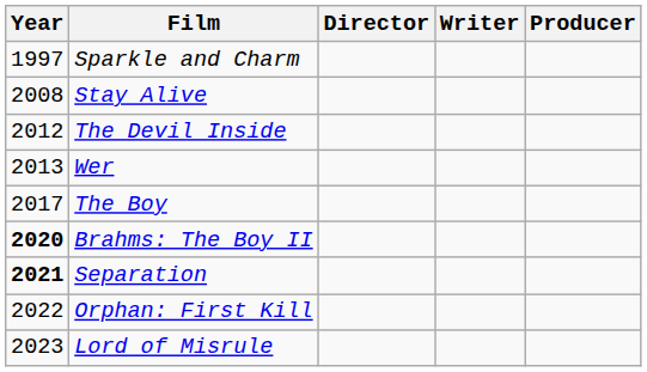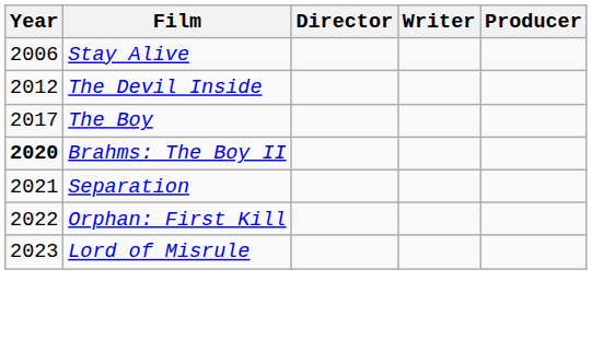- row: 1997 | Sparkle and Charm
Stay Alive | Year: 2008 -> 2006
- row: 2013 | Wer
Separation | Year: bold -> normal
